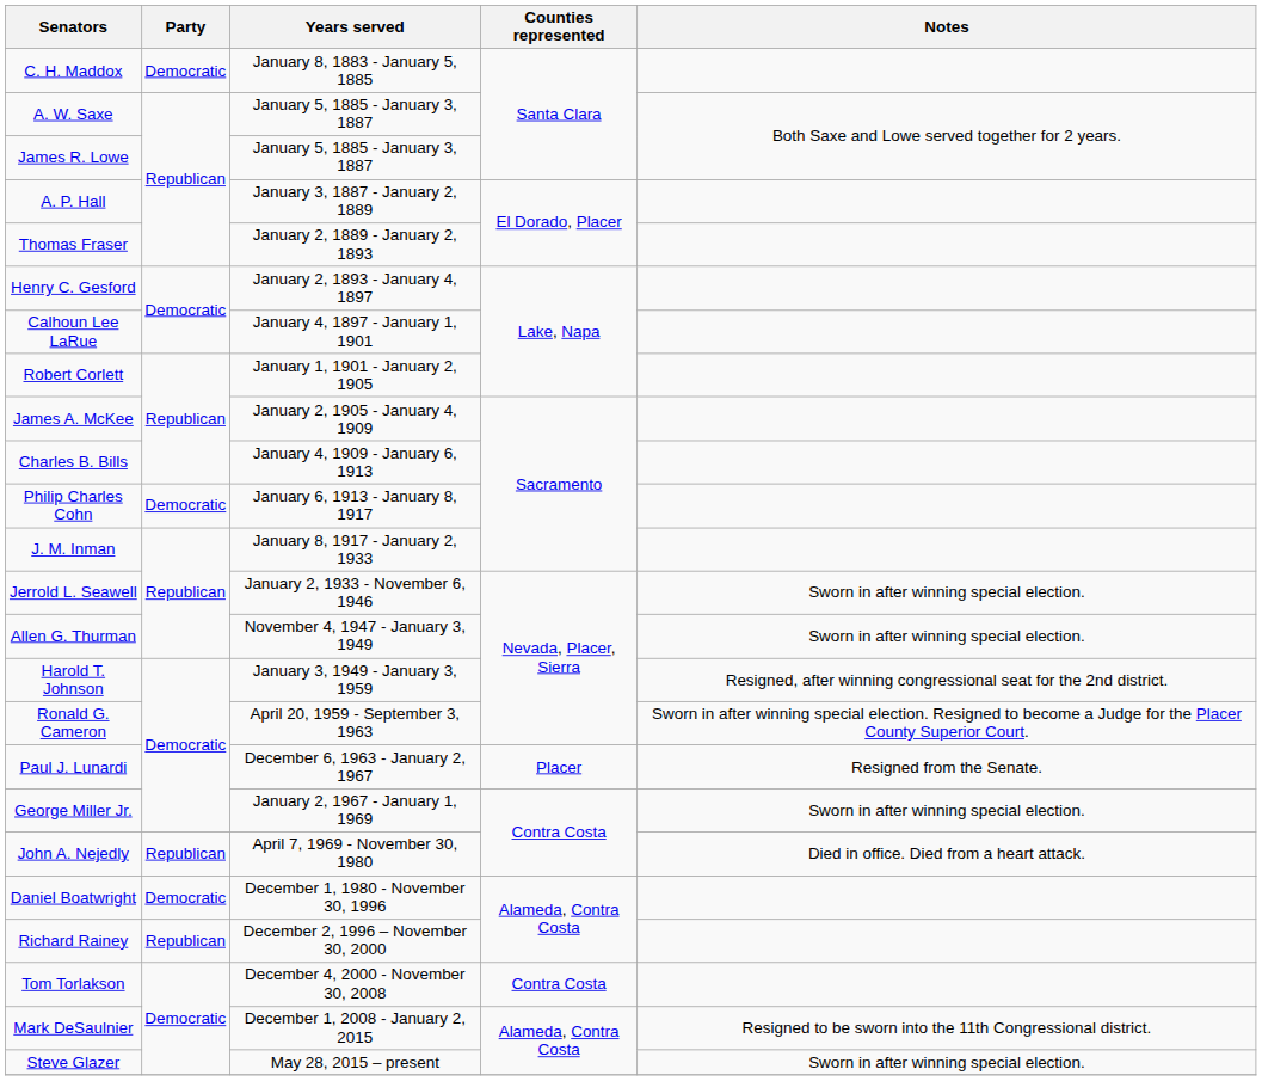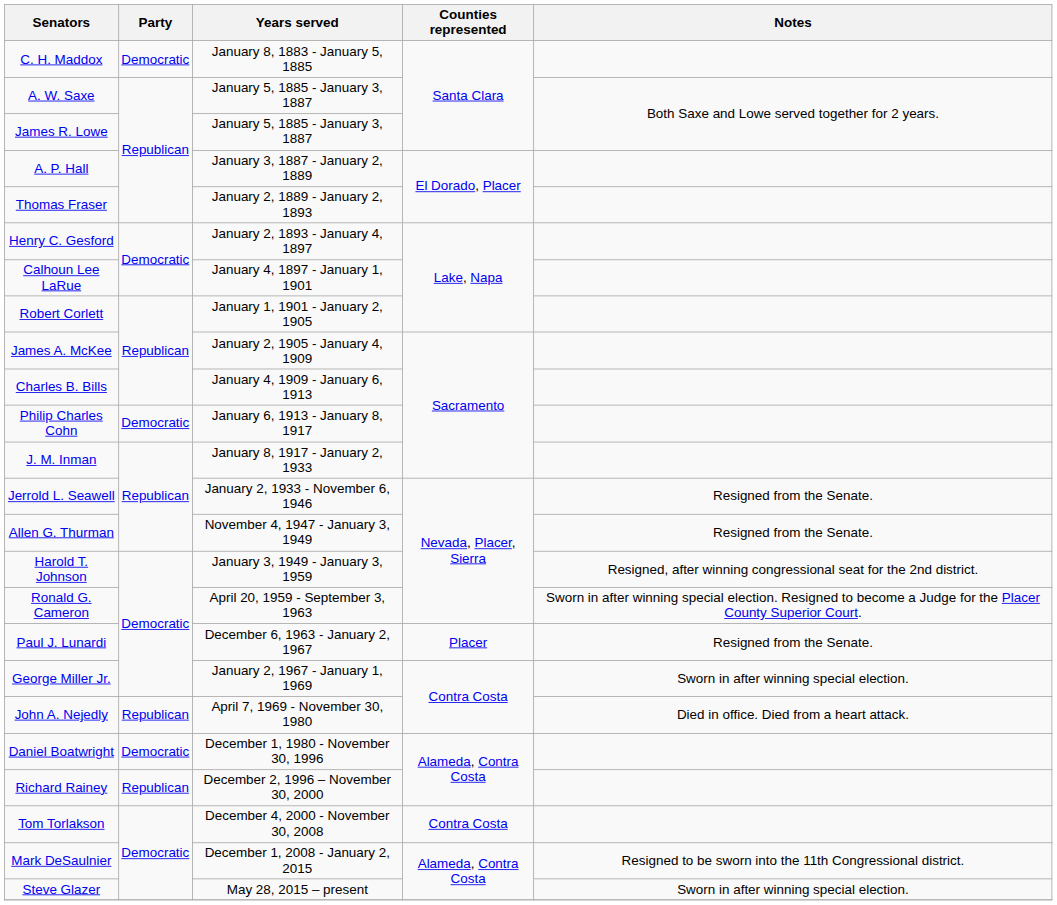Jerrold L. Seawell | Notes: Sworn in after winning special election. -> Resigned from the Senate.
Allen G. Thurman | Notes: Sworn in after winning special election. -> Resigned from the Senate.
